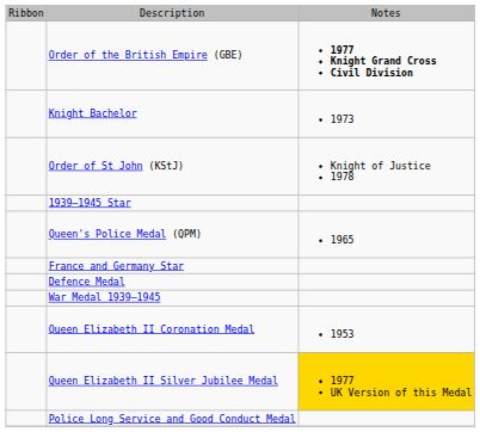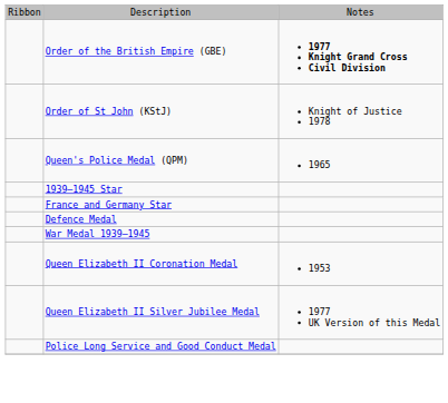- row: Knight Bachelor | 1973
rows swapped: Queen's Police Medal (QPM) <-> 1939–1945 Star
Queen Elizabeth II Silver Jubilee Medal | column 3: gold background -> no background
